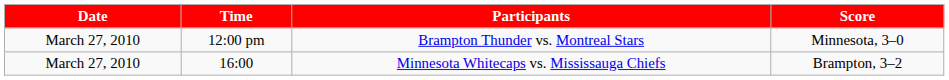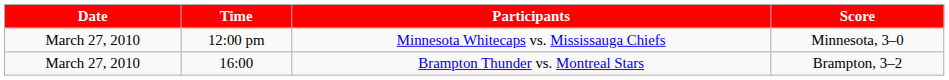12:00 pm | Participants: Brampton Thunder vs. Montreal Stars -> Minnesota Whitecaps vs. Mississauga Chiefs
16:00 | Participants: Minnesota Whitecaps vs. Mississauga Chiefs -> Brampton Thunder vs. Montreal Stars
